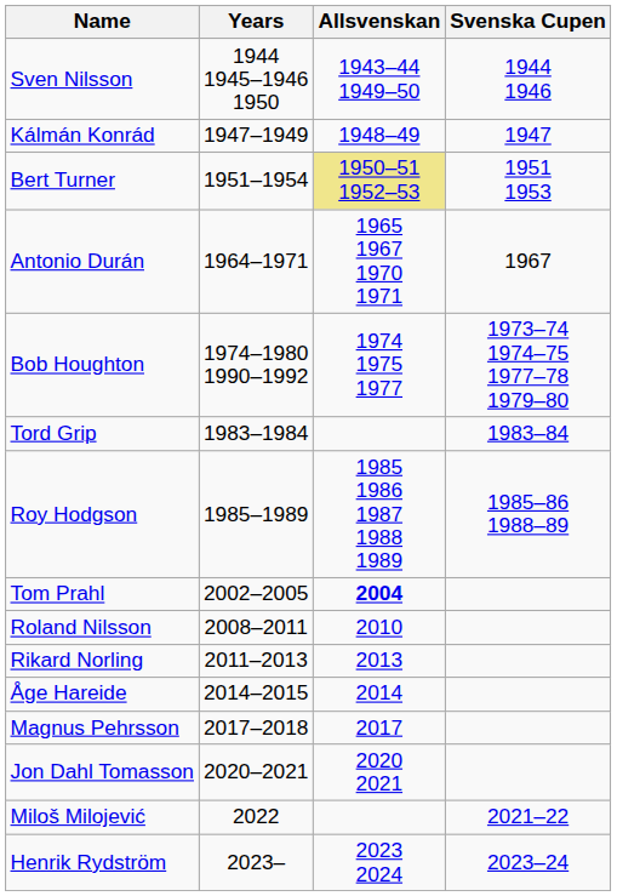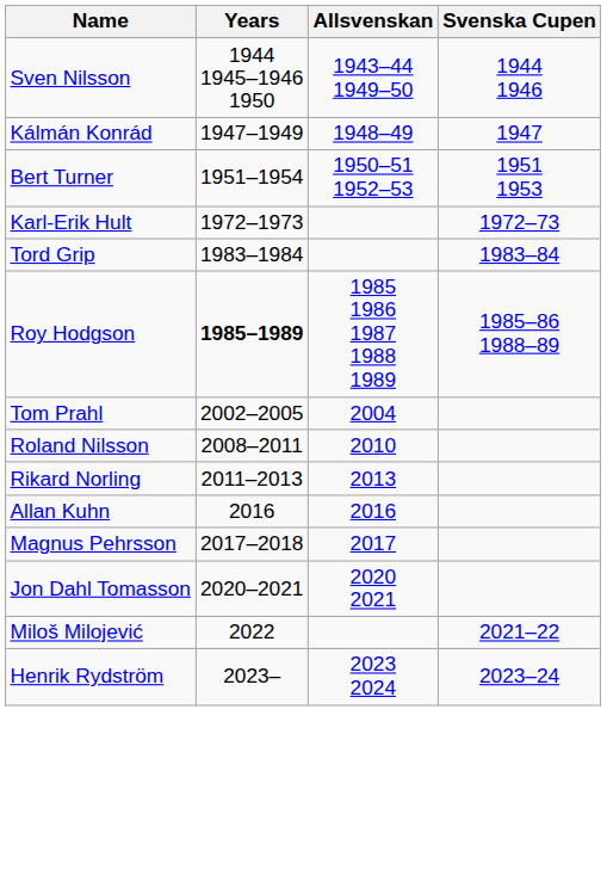Bert Turner | Allsvenskan: khaki background -> no background
- row: Antonio Durán | 1964–1971 | 1965 1967 1970 1971 | 1967
+ row: Karl-Erik Hult | 1972–1973 | 1972–73
- row: Bob Houghton | 1974–1980 1990–1992 | 1974 1975 1977 | 1973–74 1974–75 1977–78 1979–80
Roy Hodgson | Years: normal -> bold
Tom Prahl | Allsvenskan: bold -> normal
- row: Åge Hareide | 2014–2015 | 2014
+ row: Allan Kuhn | 2016 | 2016
